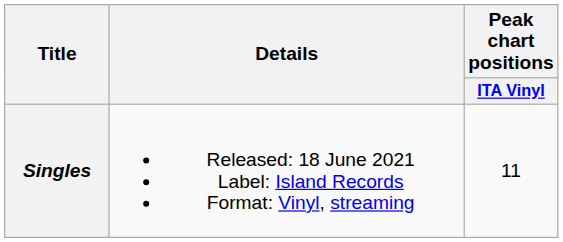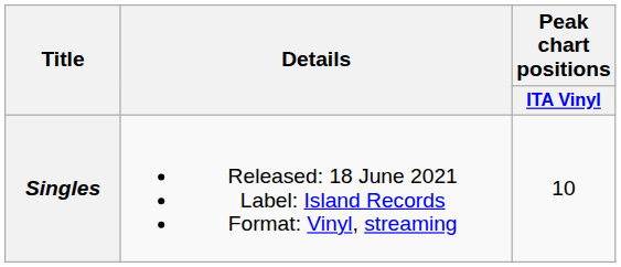Singles | Peak chart positions / ITA Vinyl: 11 -> 10
